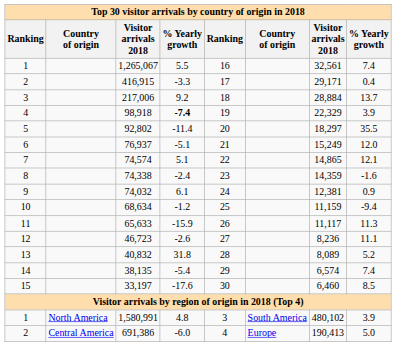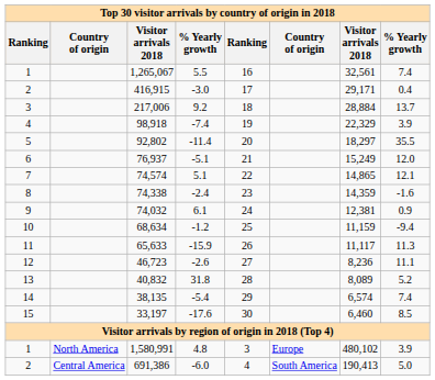416,915 | column 4: -3.3 -> -3.0
98,918 | column 4: bold -> normal
1,580,991 | column 6: South America -> Europe
691,386 | column 6: Europe -> South America
